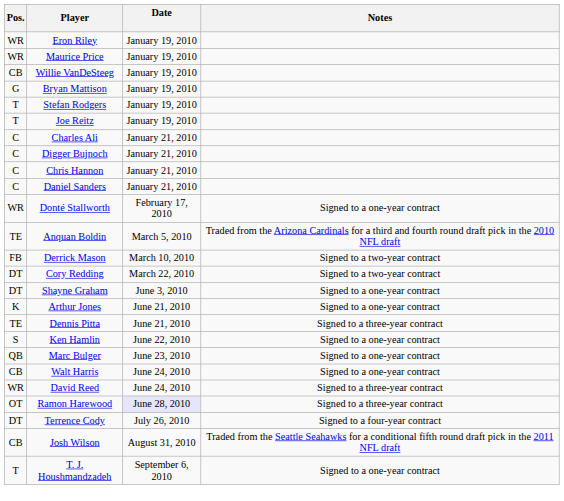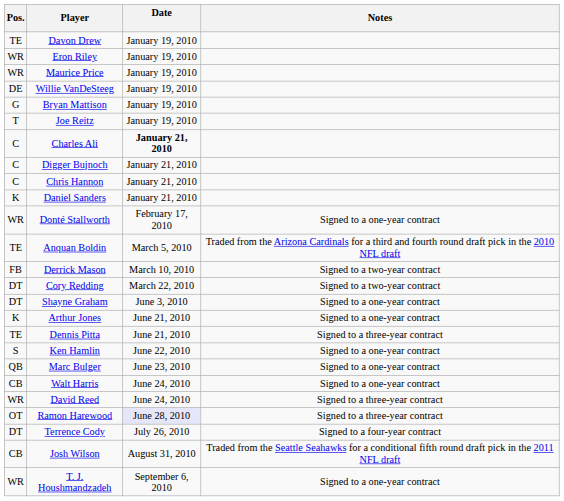+ row: TE | Davon Drew | January 19, 2010
Willie VanDeSteeg | Pos.: CB -> DE
- row: T | Stefan Rodgers | January 19, 2010
Charles Ali | Date: normal -> bold
Daniel Sanders | Pos.: C -> K
T. J. Houshmandzadeh | Pos.: T -> WR
